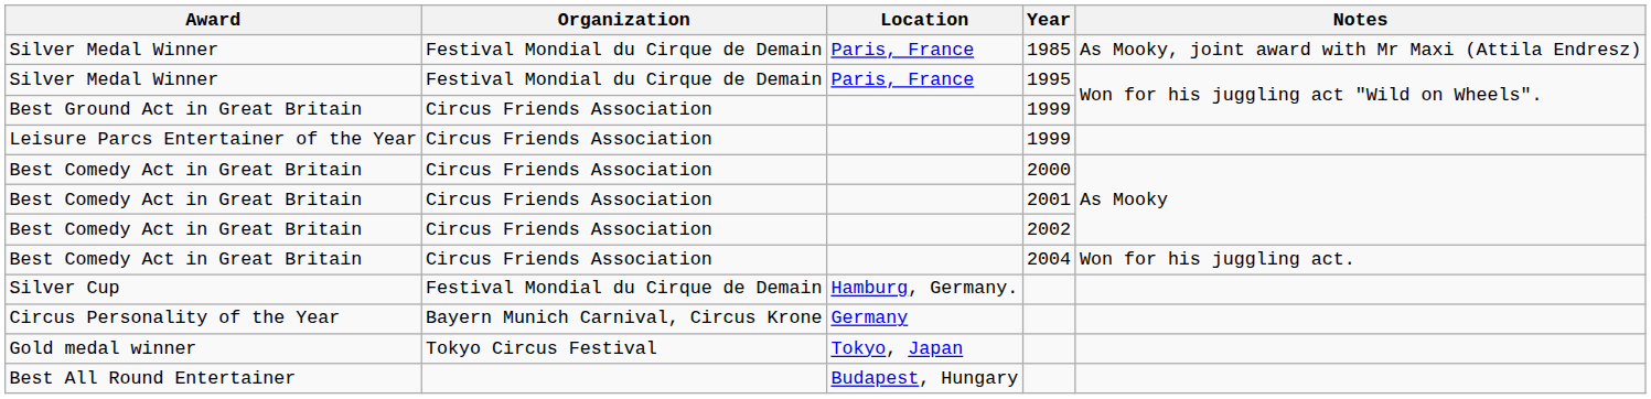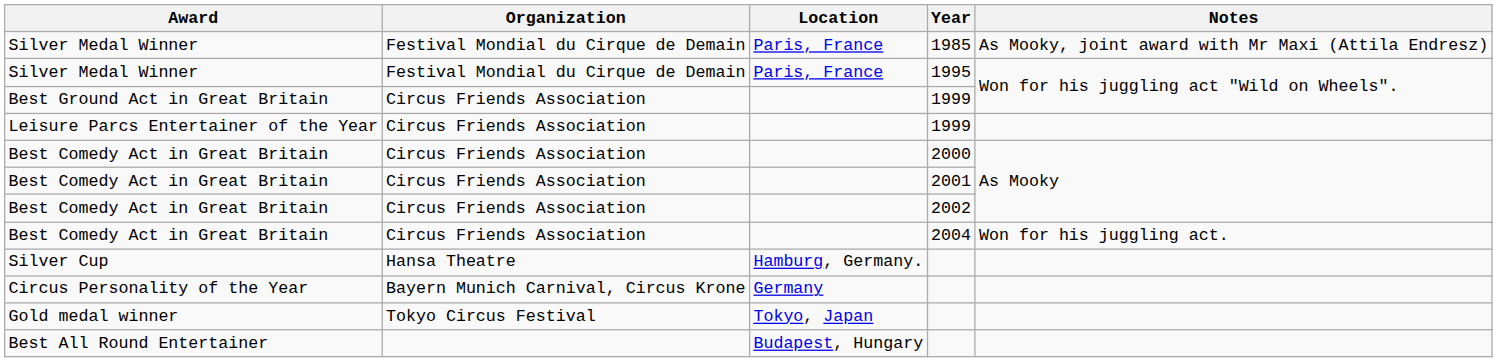Silver Cup | Organization: Festival Mondial du Cirque de Demain -> Hansa Theatre
